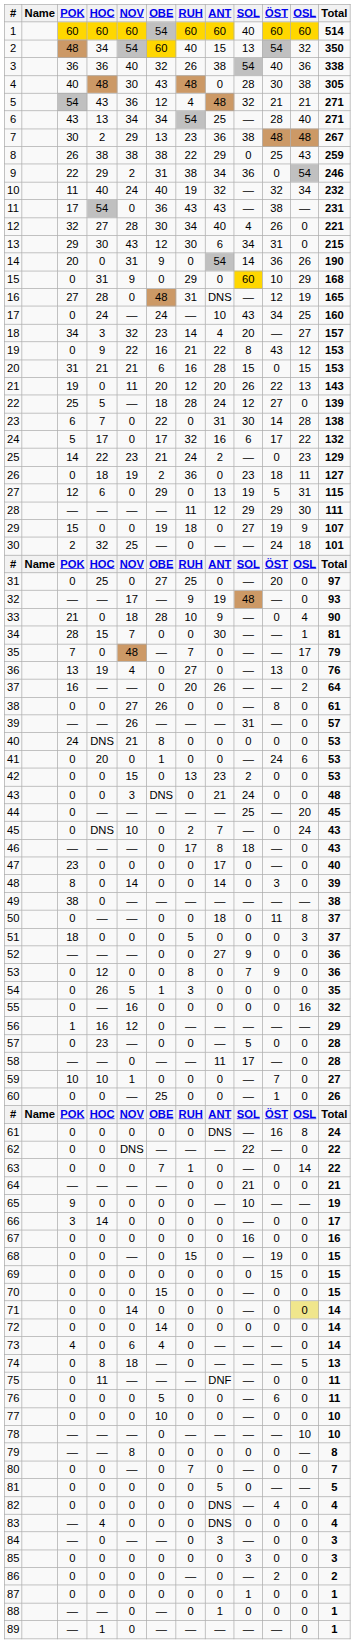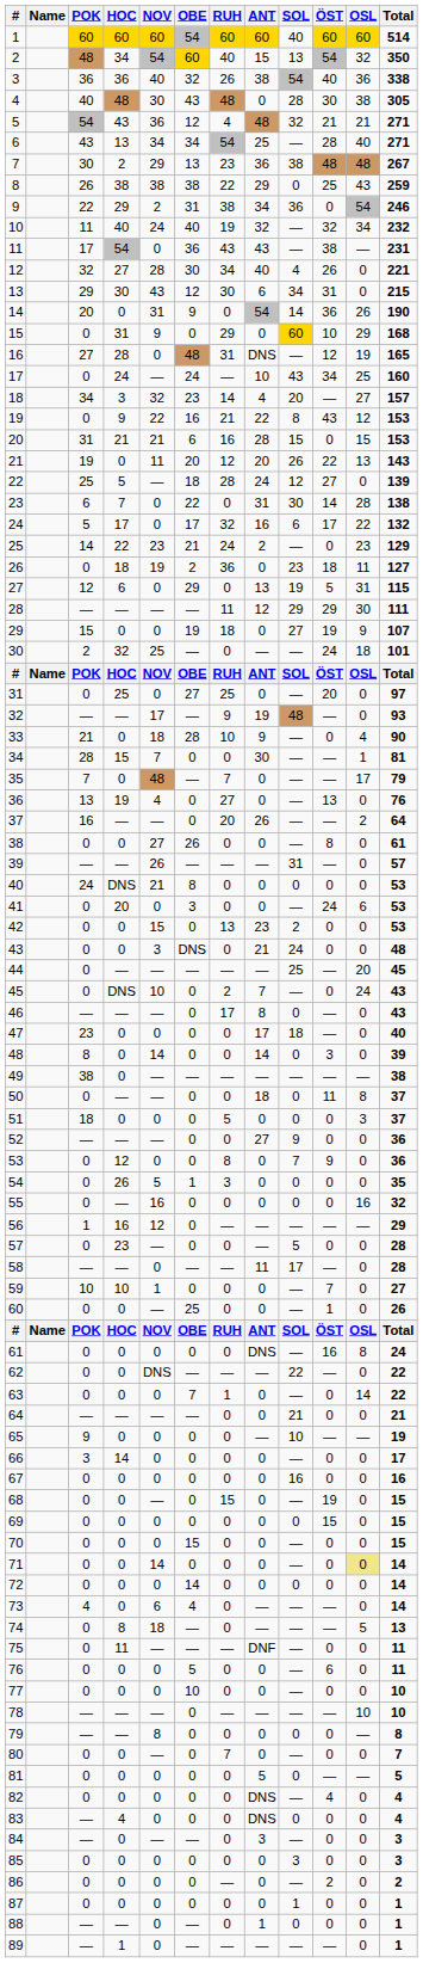41 | OBE: 1 -> 3
46 | SOL: 18 -> 0
47 | SOL: 0 -> 18
